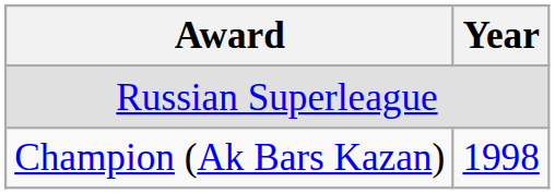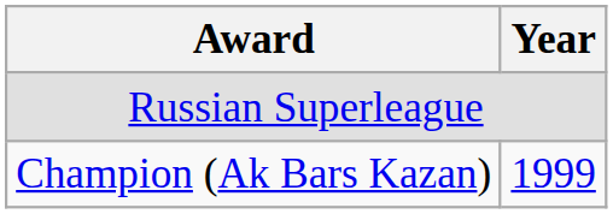Champion (Ak Bars Kazan) | Year: 1998 -> 1999
